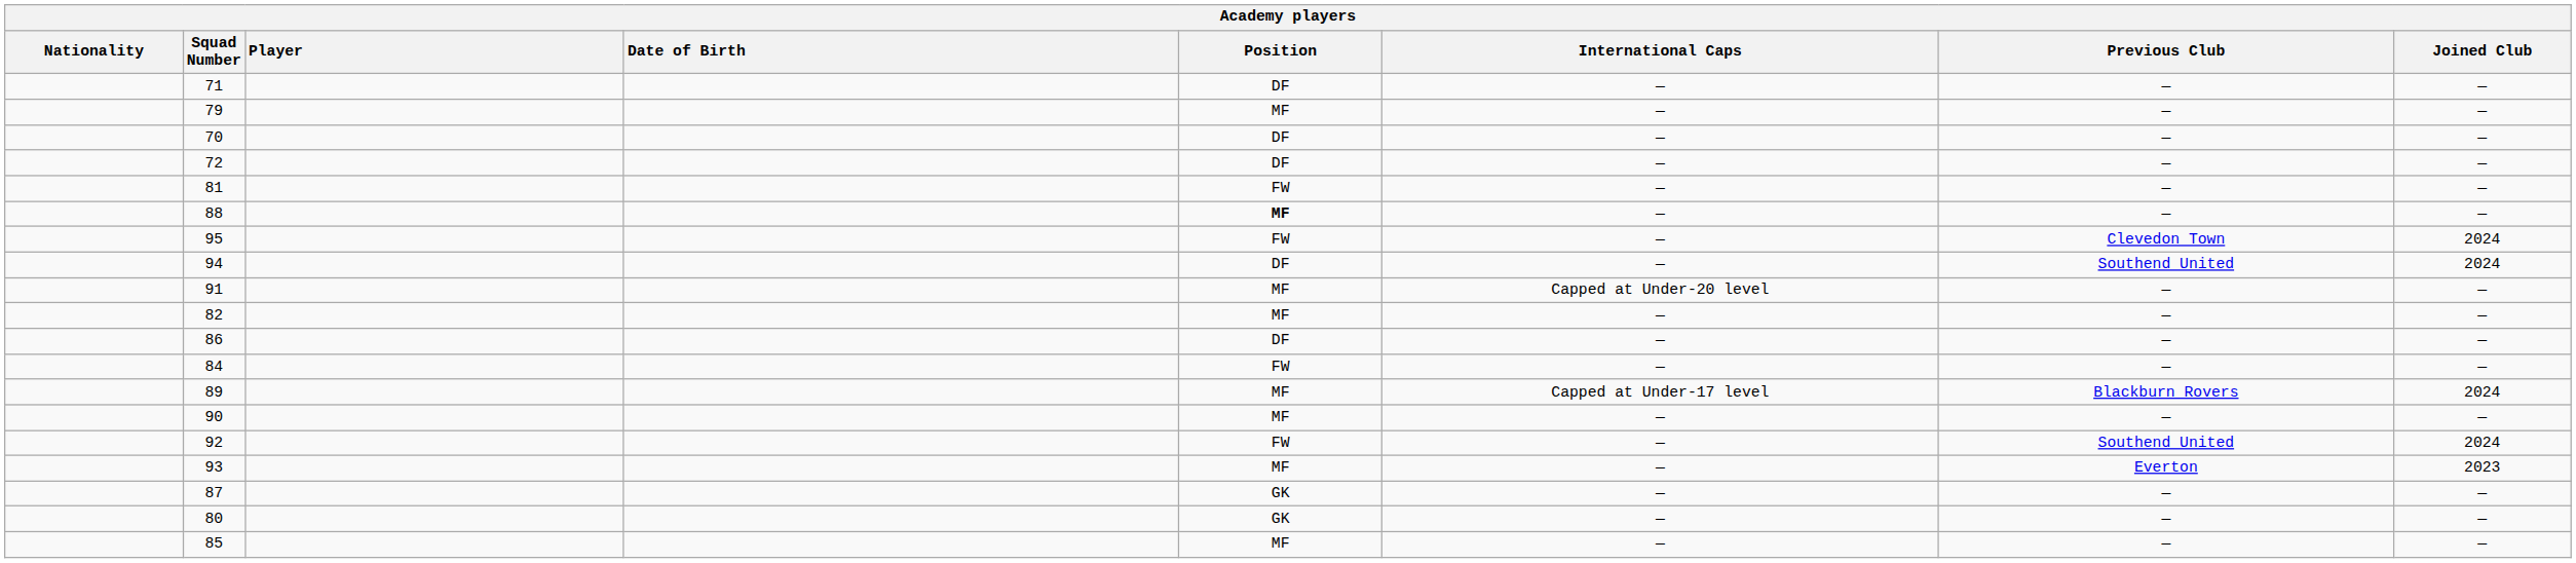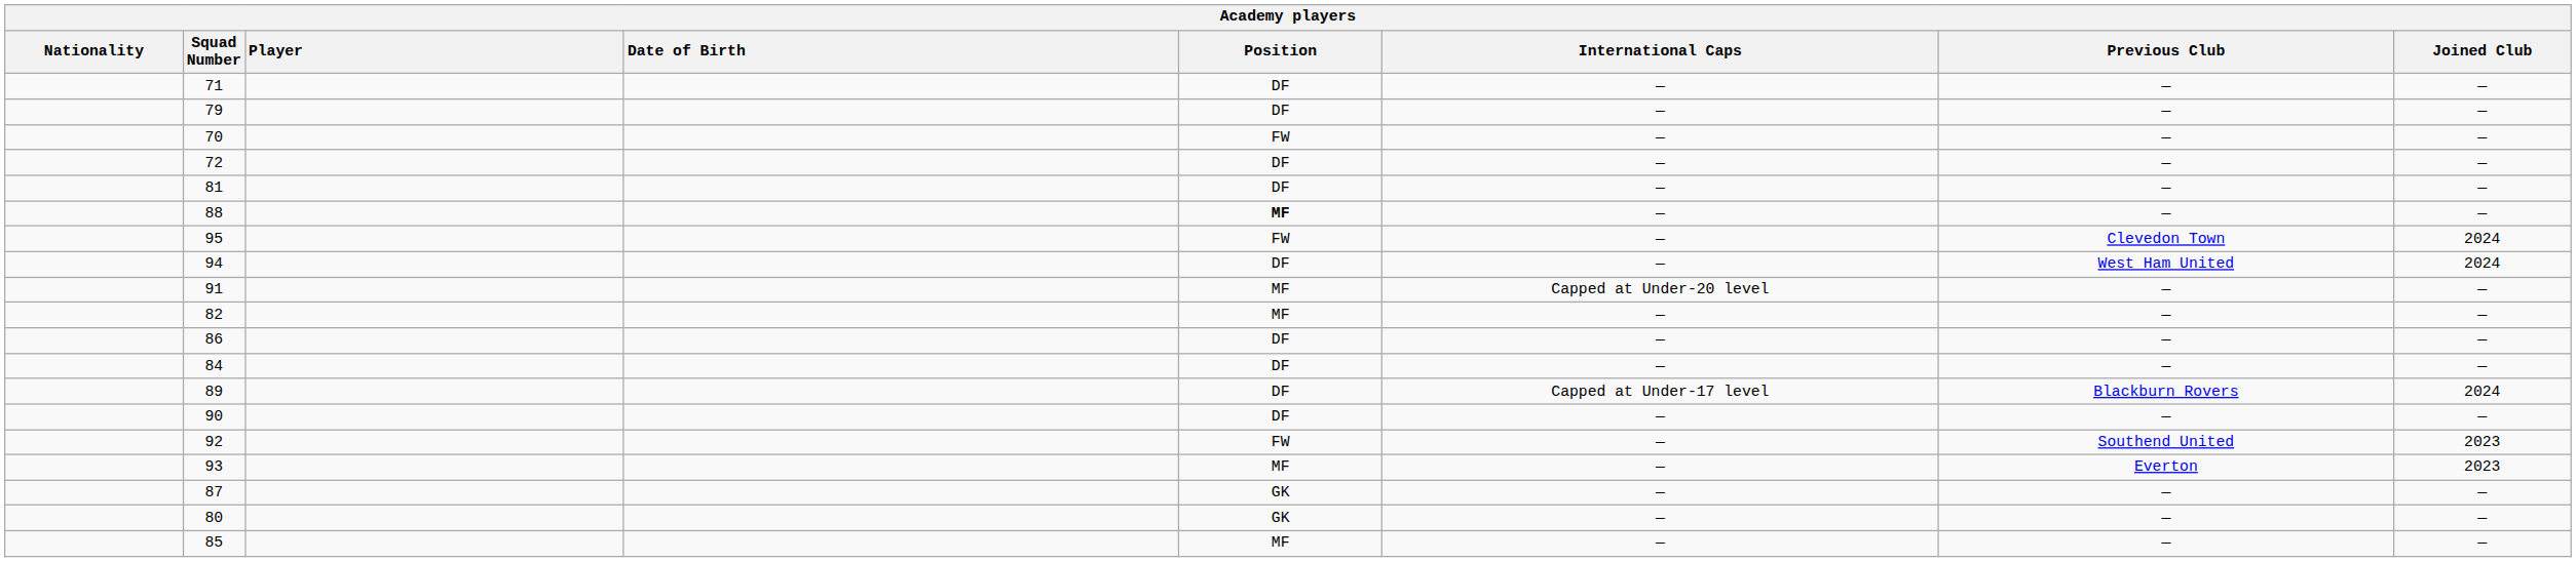79 | Position: MF -> DF
70 | Position: DF -> FW
81 | Position: FW -> DF
94 | Previous Club: Southend United -> West Ham United
84 | Position: FW -> DF
89 | Position: MF -> DF
90 | Position: MF -> DF
92 | Joined Club: 2024 -> 2023
